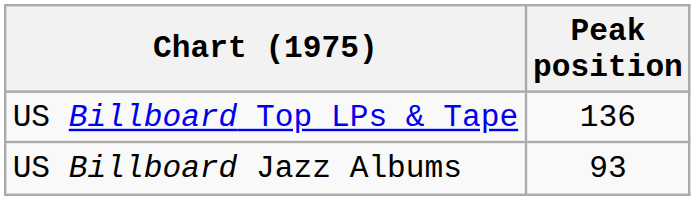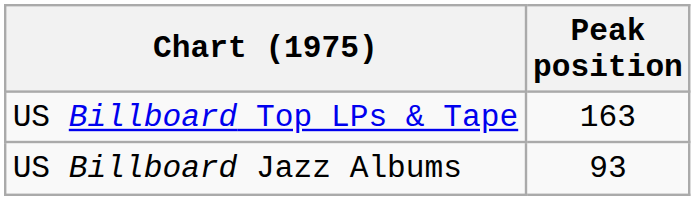US Billboard Top LPs & Tape | Peak position: 136 -> 163
